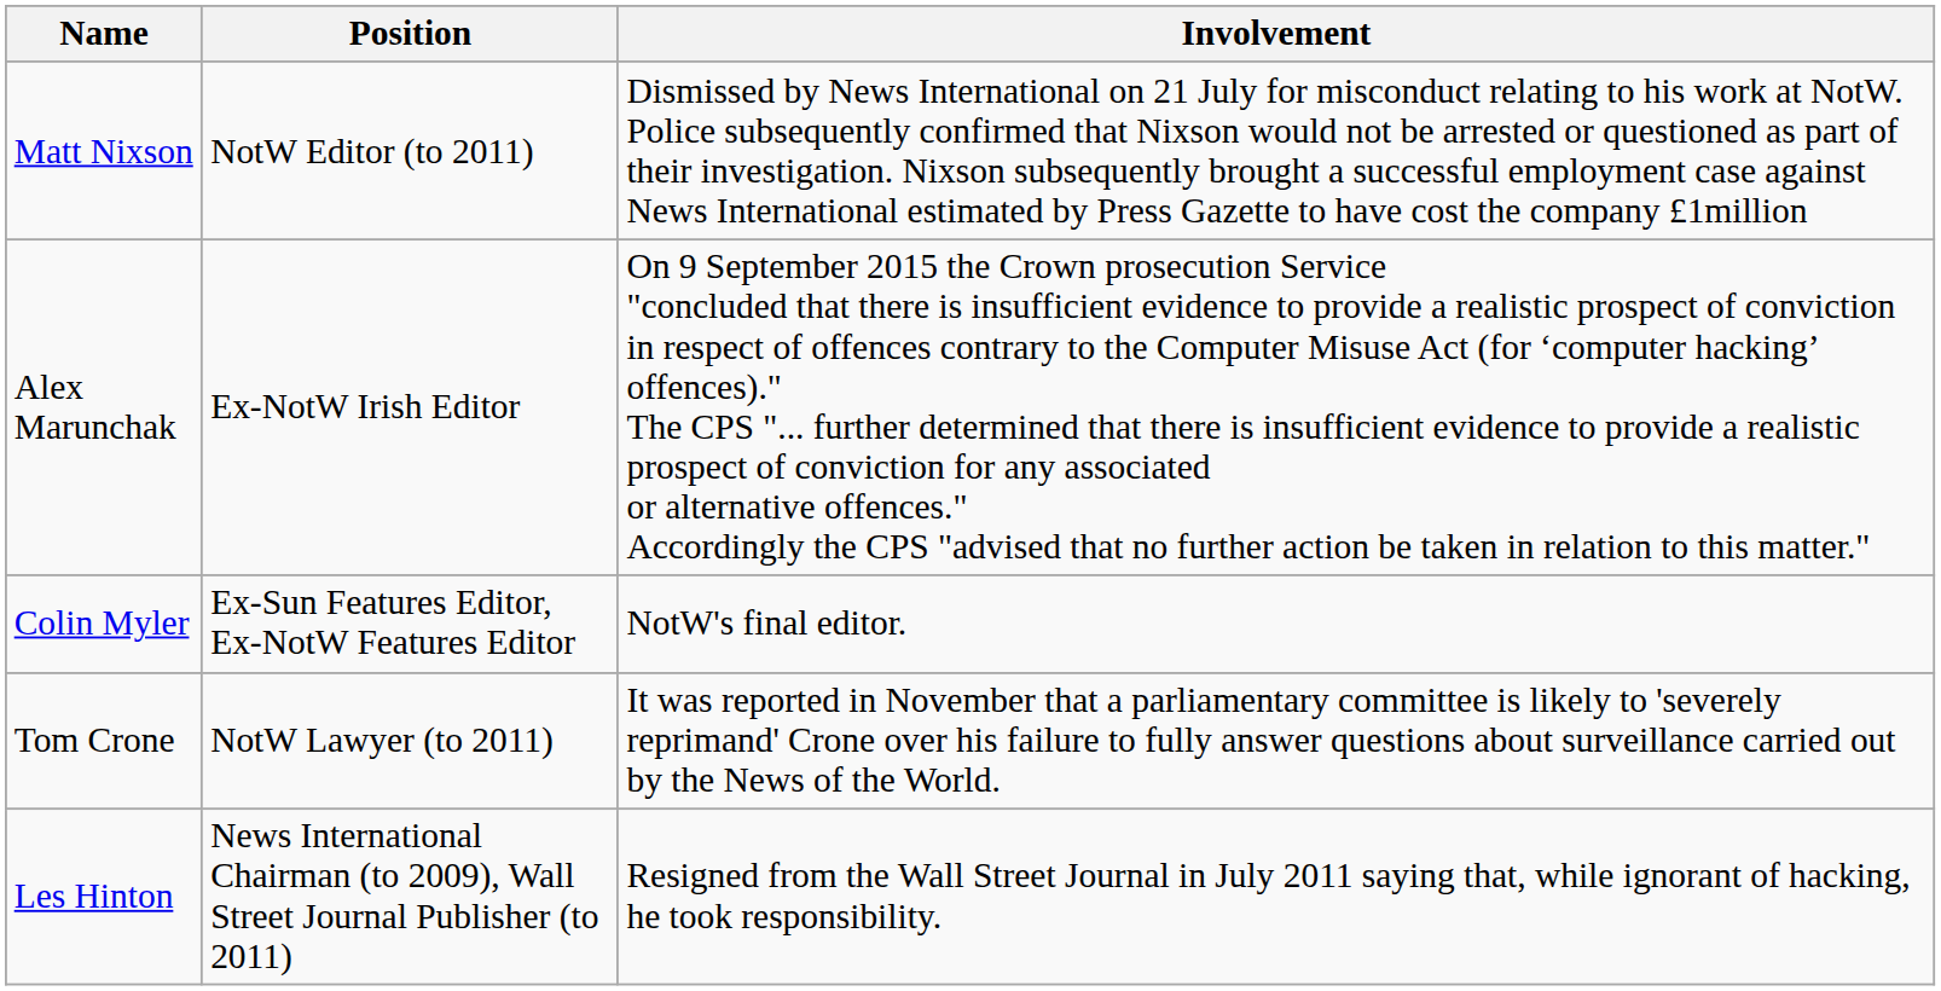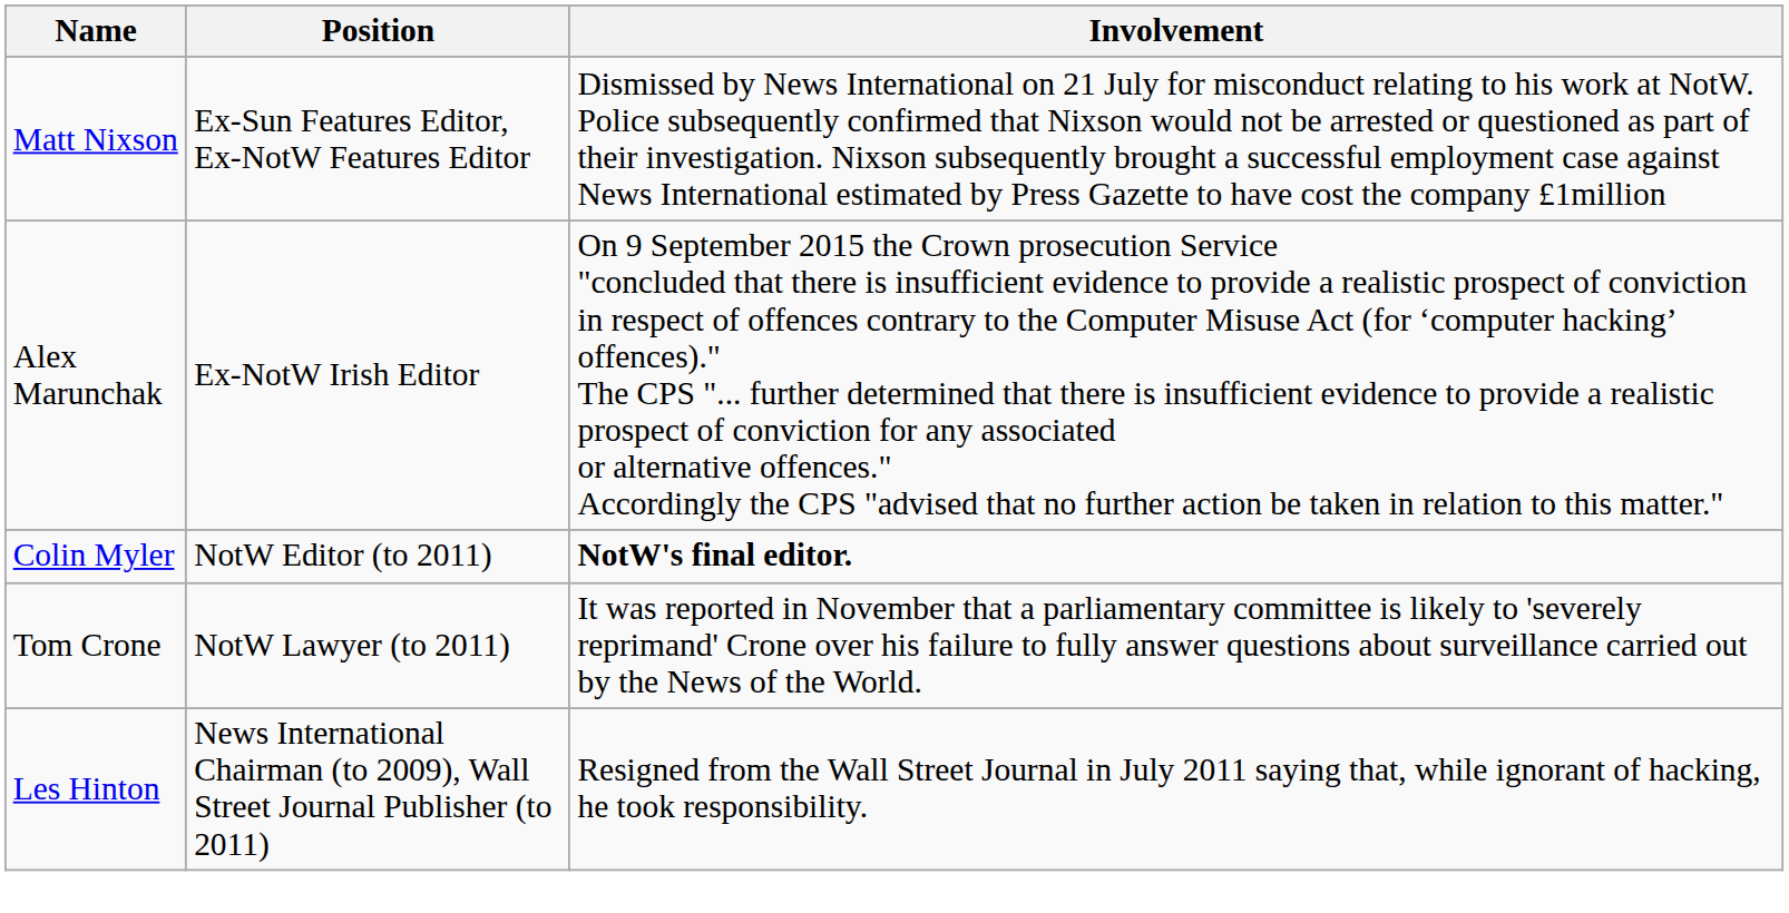Matt Nixson | Position: NotW Editor (to 2011) -> Ex-Sun Features Editor, Ex-NotW Features Editor
Colin Myler | Position: Ex-Sun Features Editor, Ex-NotW Features Editor -> NotW Editor (to 2011)
Colin Myler | Involvement: normal -> bold
